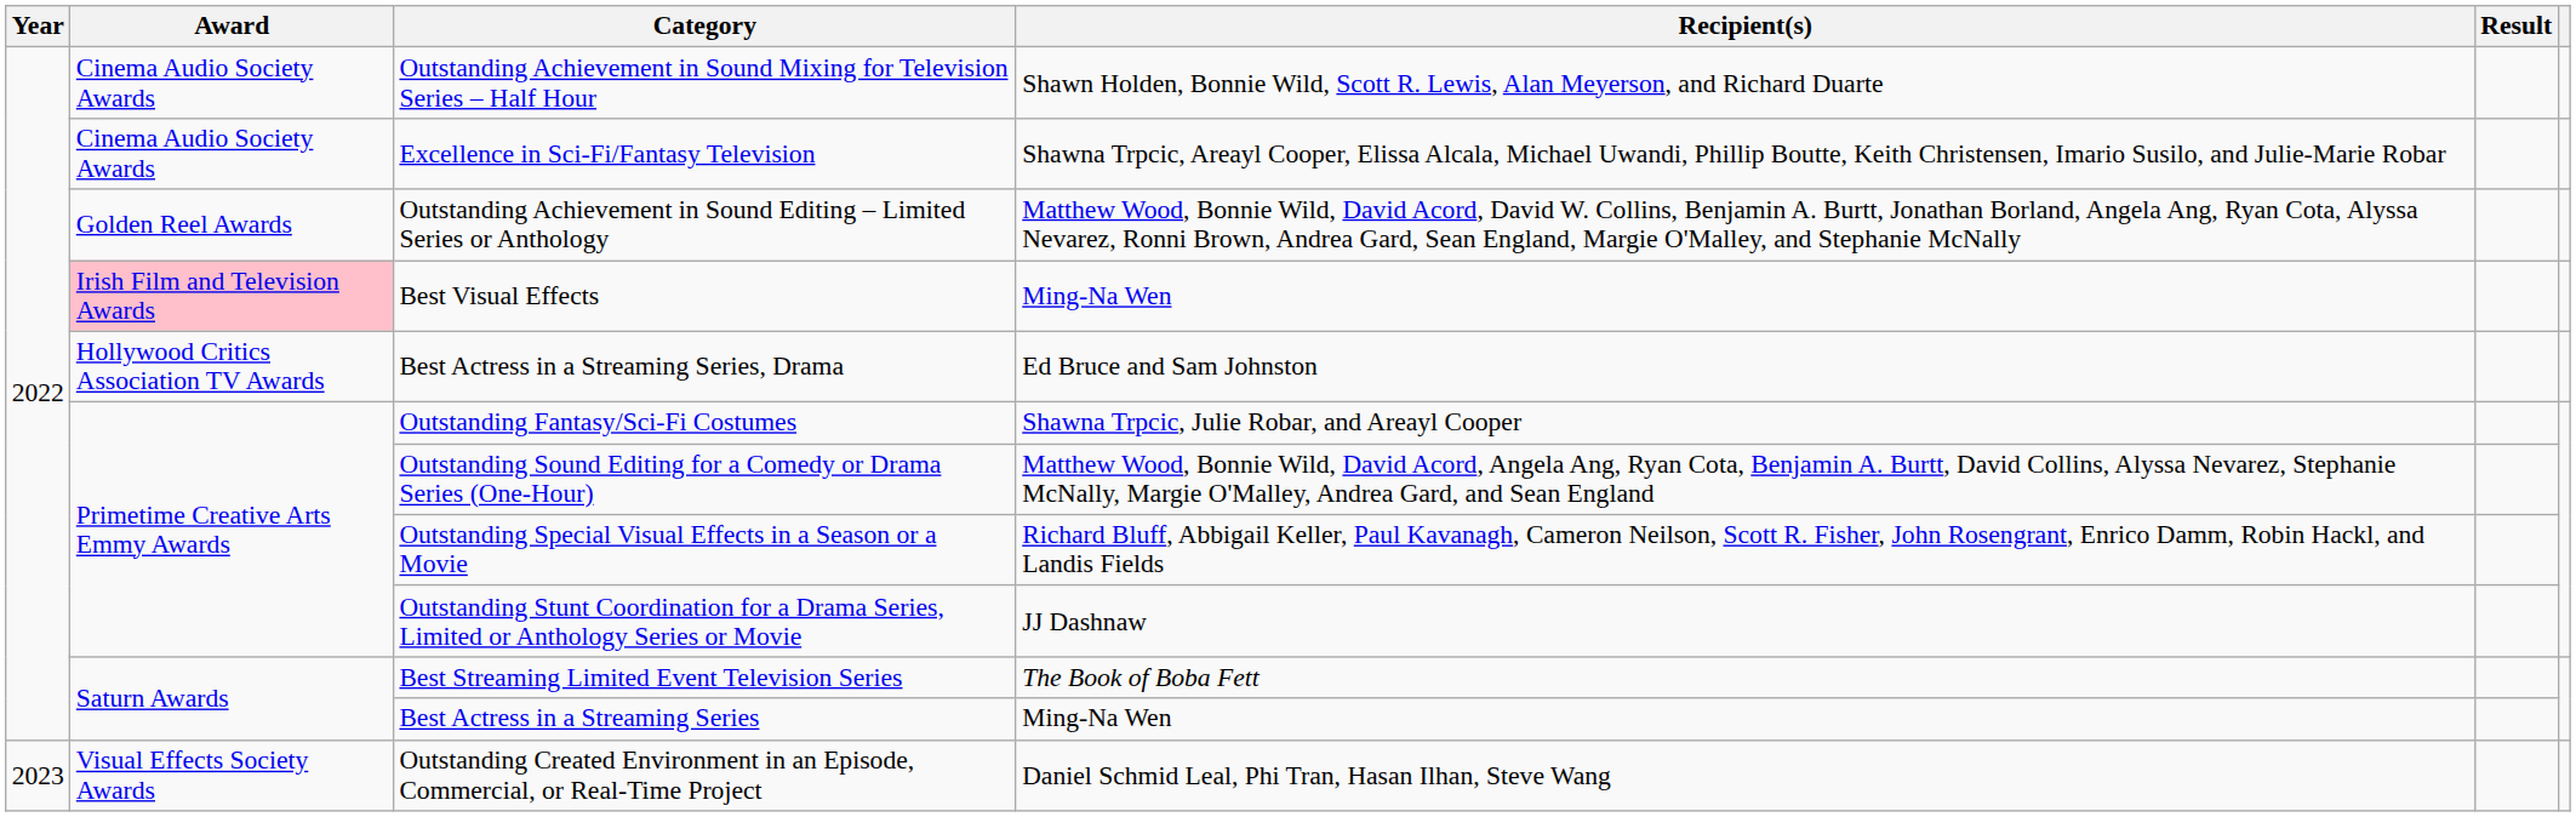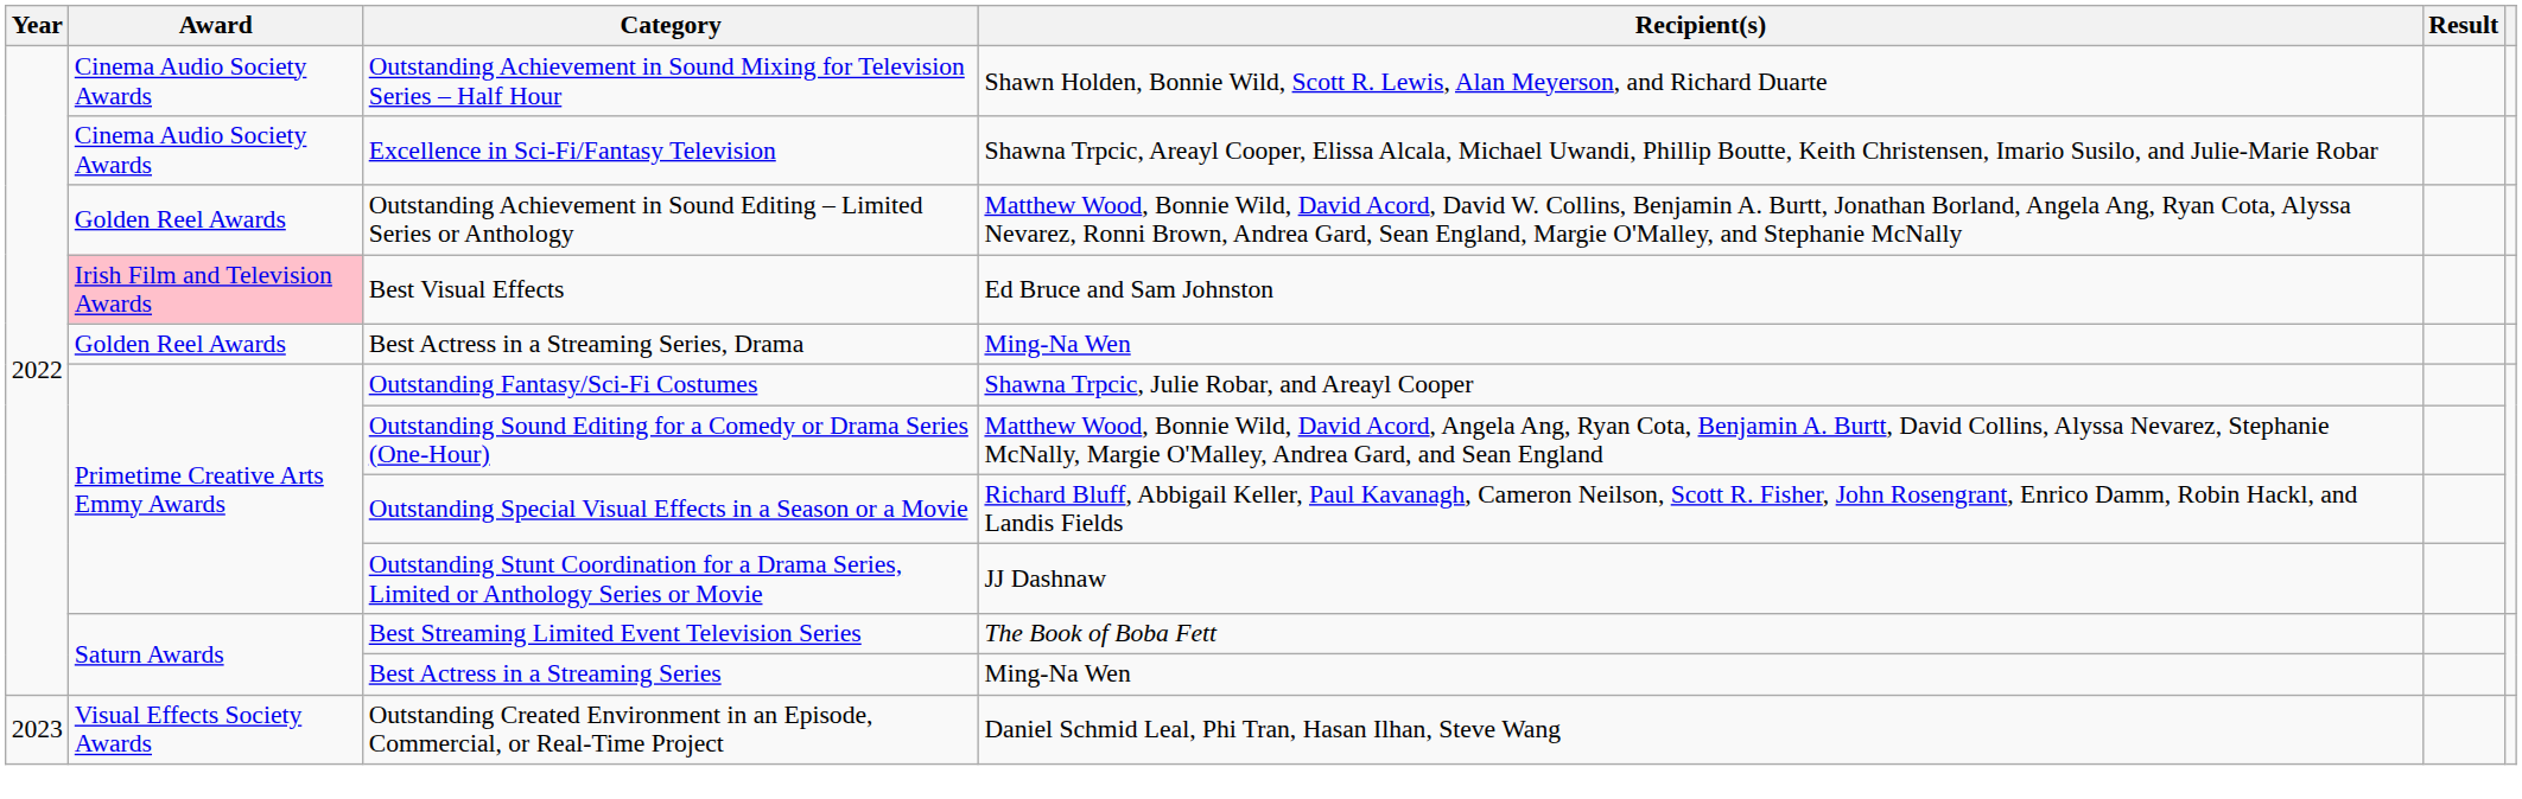Best Visual Effects | Recipient(s): Ming-Na Wen -> Ed Bruce and Sam Johnston
Best Actress in a Streaming Series, Drama | Award: Hollywood Critics Association TV Awards -> Golden Reel Awards
Best Actress in a Streaming Series, Drama | Recipient(s): Ed Bruce and Sam Johnston -> Ming-Na Wen
